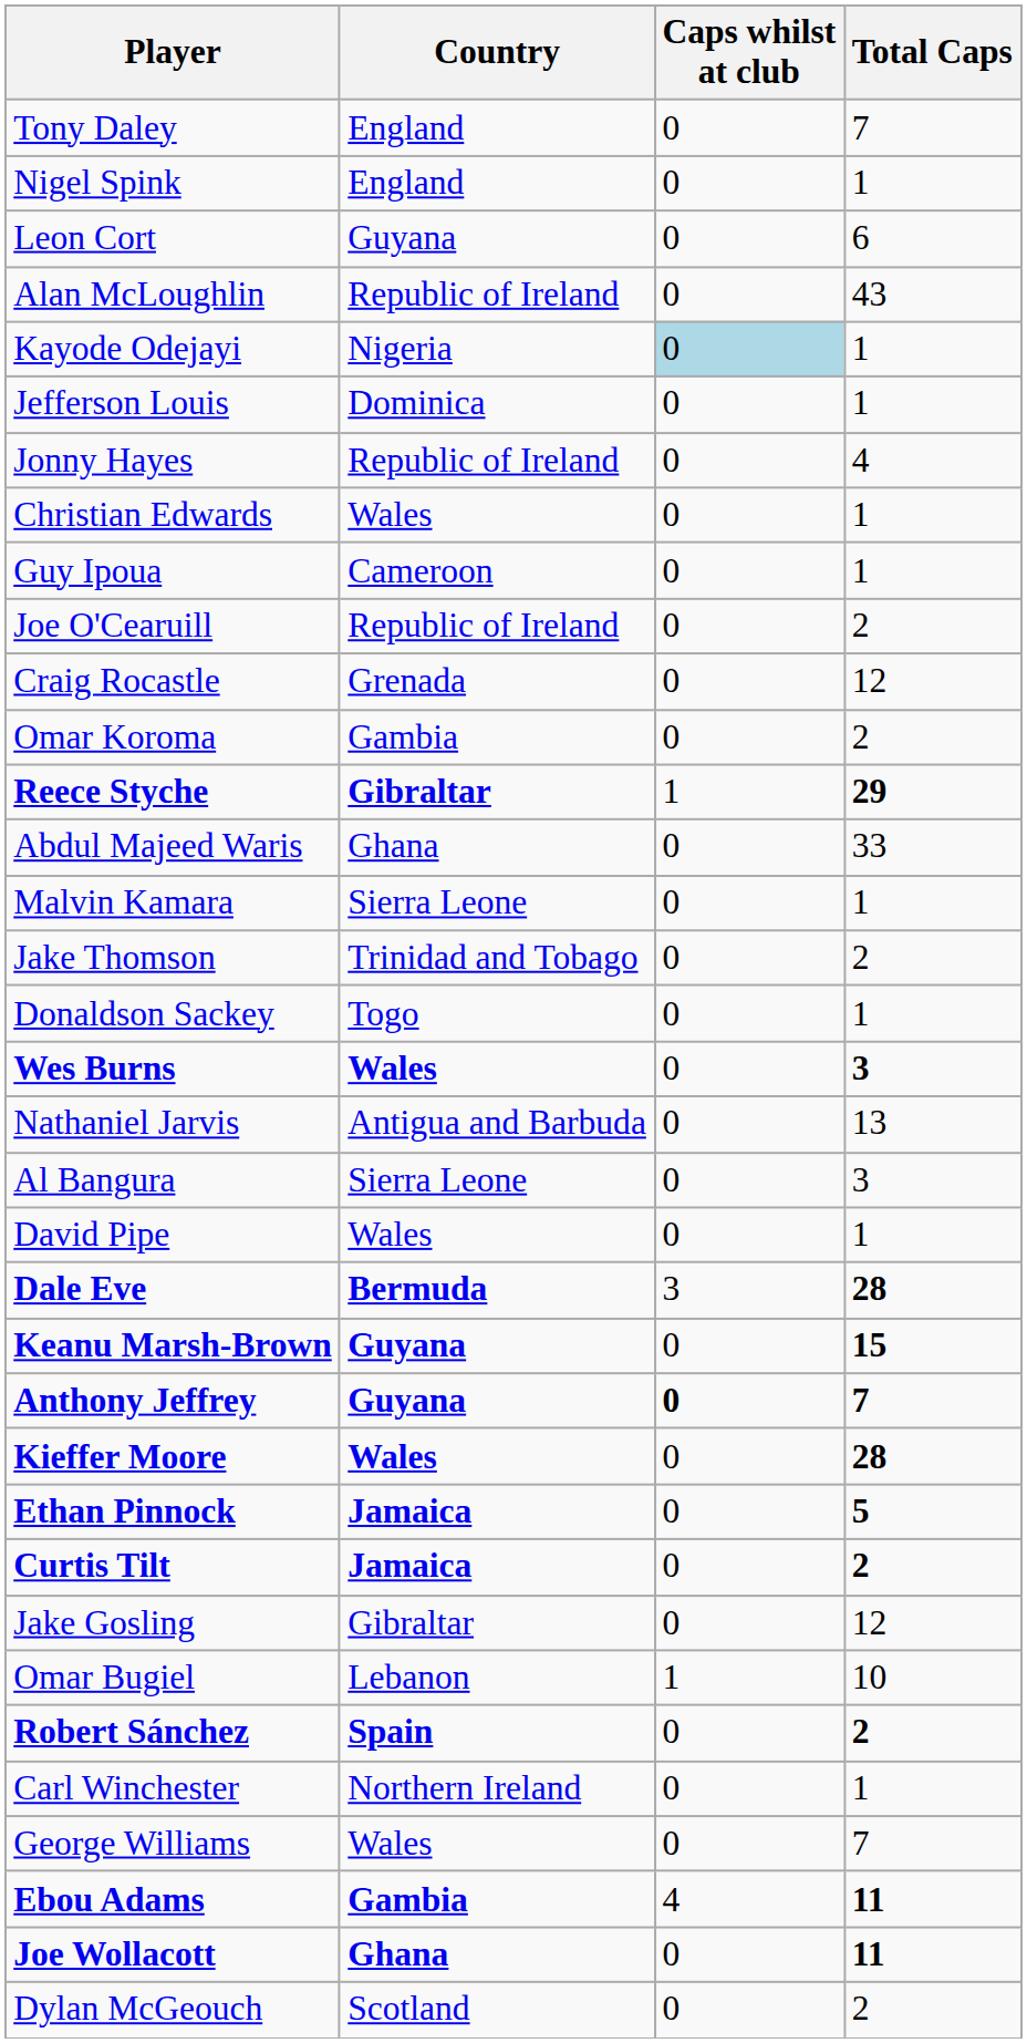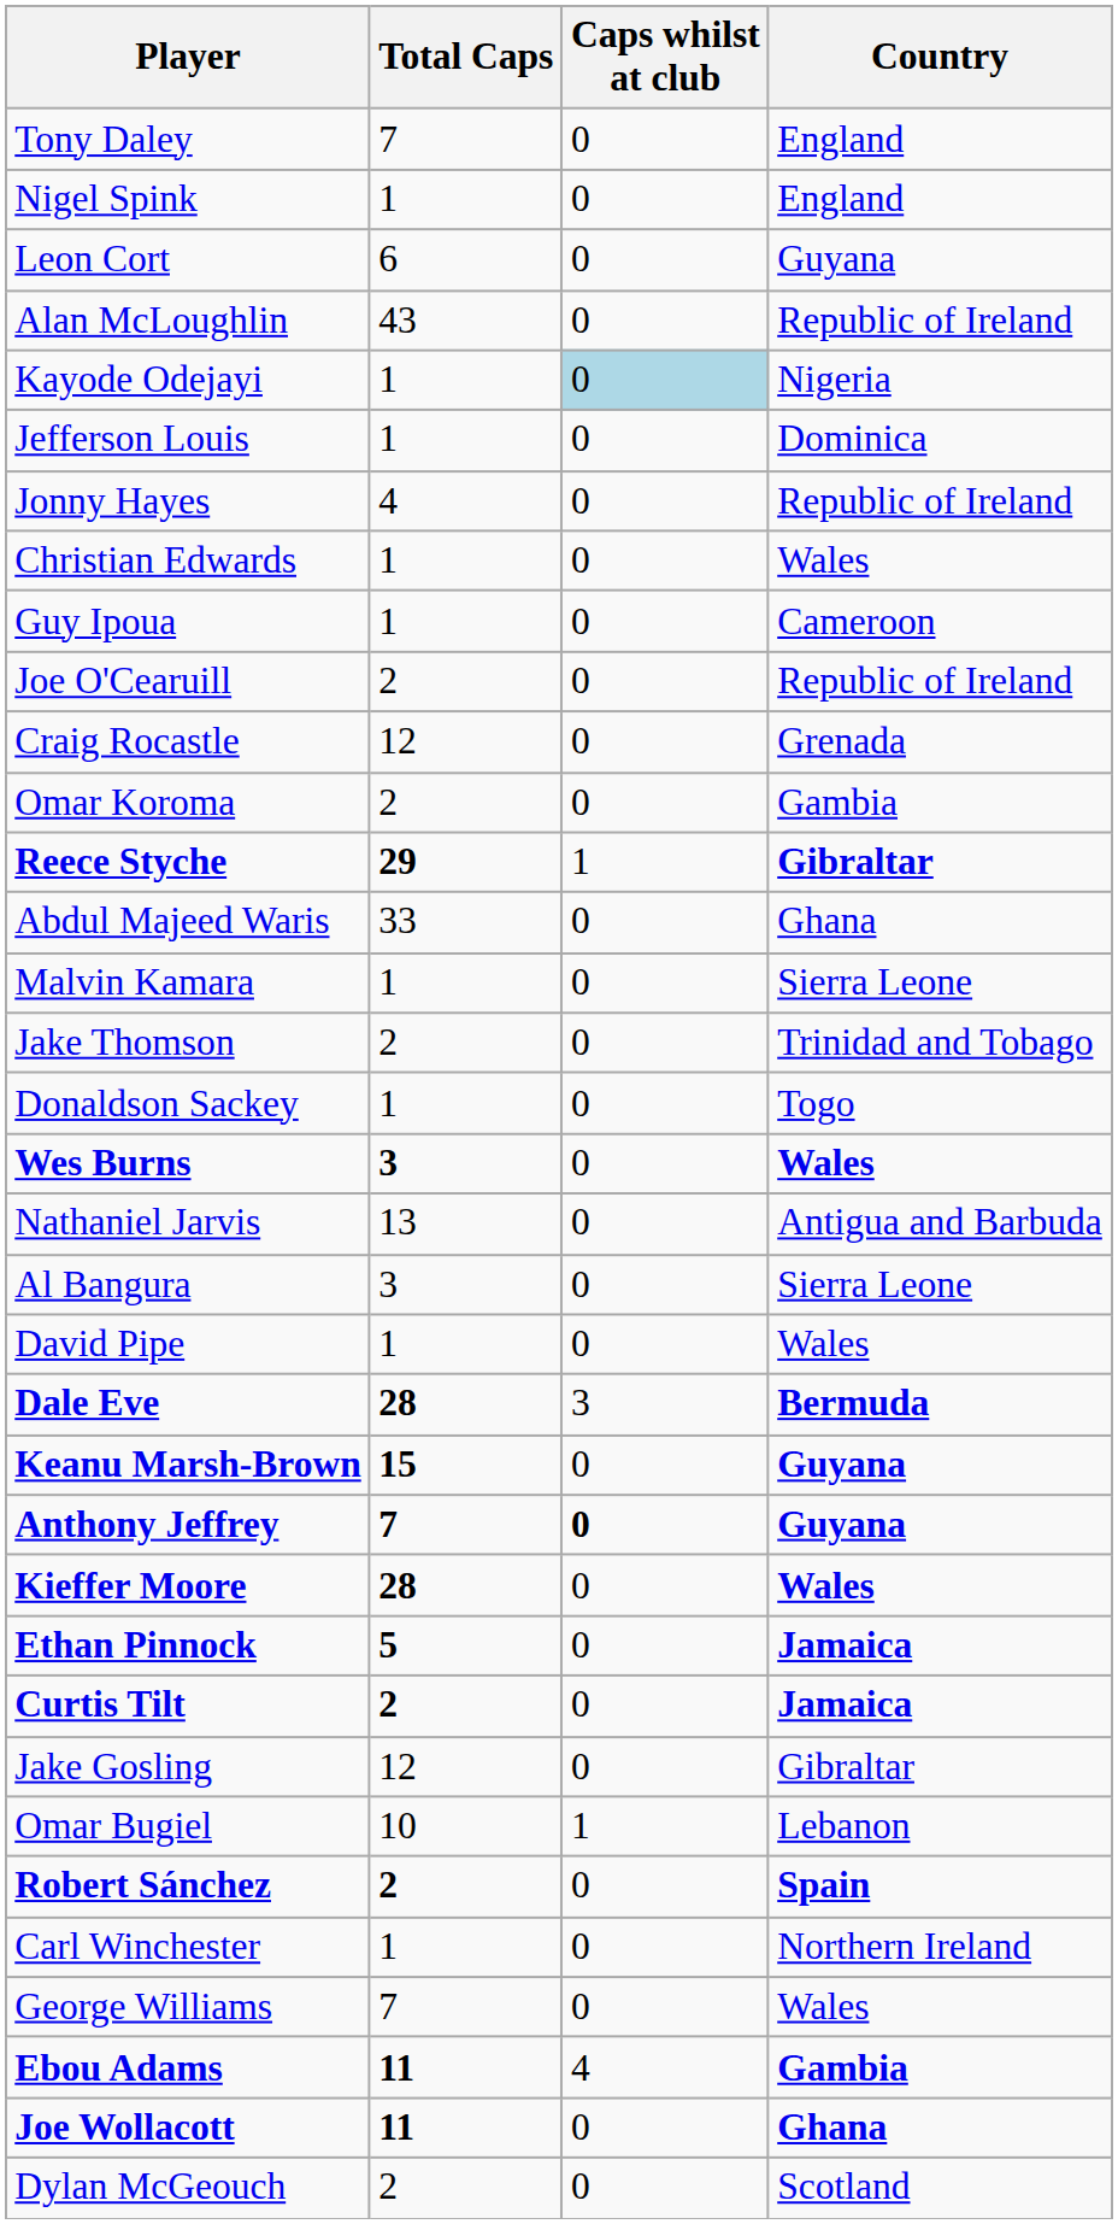columns swapped: Country <-> Total Caps
